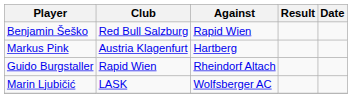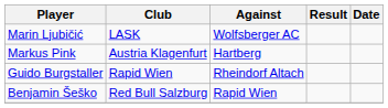rows swapped: Marin Ljubičić <-> Benjamin Šeško
